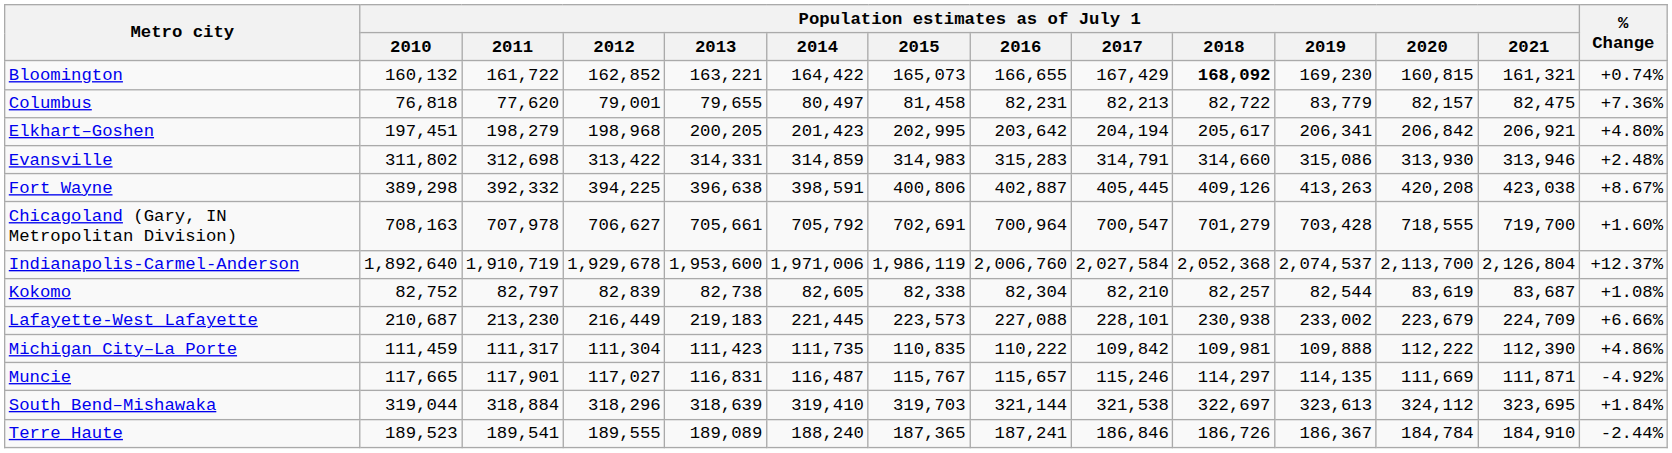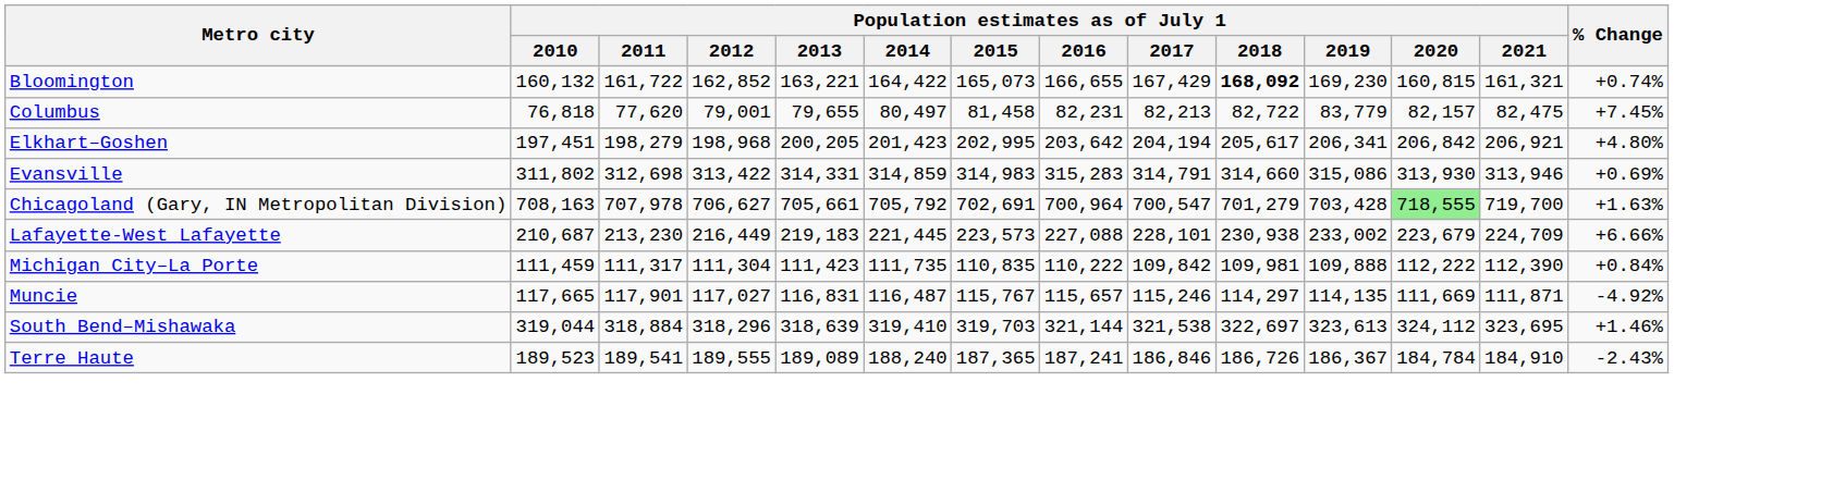Columbus | % Change: +7.36% -> +7.45%
Evansville | % Change: +2.48% -> +0.69%
- row: Fort Wayne | 389,298 | 392,332 | 394,225 | 396,638 | 398,591 | 400,806 | 402,887 | 405,445 | 409,126 | 413,263 | 420,208 | 423,038 | +8.67%
Chicagoland (Gary, IN Metropolitan Division) | Population estimates as of July 1 / 2020: no background -> lightgreen background
Chicagoland (Gary, IN Metropolitan Division) | % Change: +1.60% -> +1.63%
- row: Indianapolis-Carmel-Anderson | 1,892,640 | 1,910,719 | 1,929,678 | 1,953,600 | 1,971,006 | 1,986,119 | 2,006,760 | 2,027,584 | 2,052,368 | 2,074,537 | 2,113,700 | 2,126,804 | +12.37%
- row: Kokomo | 82,752 | 82,797 | 82,839 | 82,738 | 82,605 | 82,338 | 82,304 | 82,210 | 82,257 | 82,544 | 83,619 | 83,687 | +1.08%
Michigan City–La Porte | % Change: +4.86% -> +0.84%
South Bend–Mishawaka | % Change: +1.84% -> +1.46%
Terre Haute | % Change: -2.44% -> -2.43%
